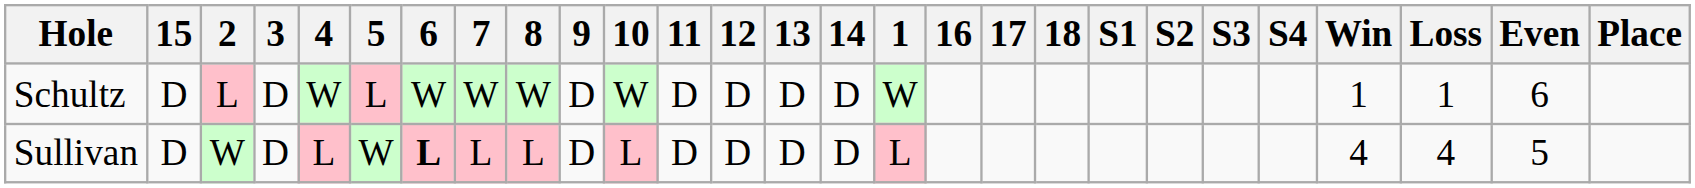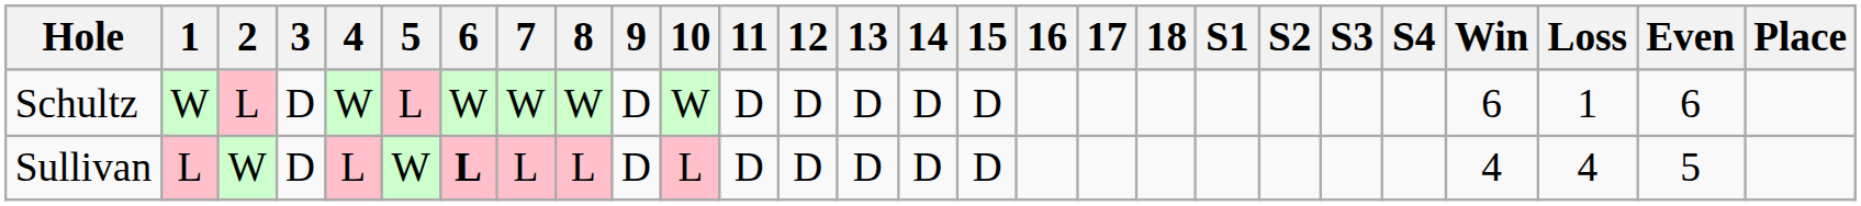columns swapped: 1 <-> 15
Schultz | Win: 1 -> 6
